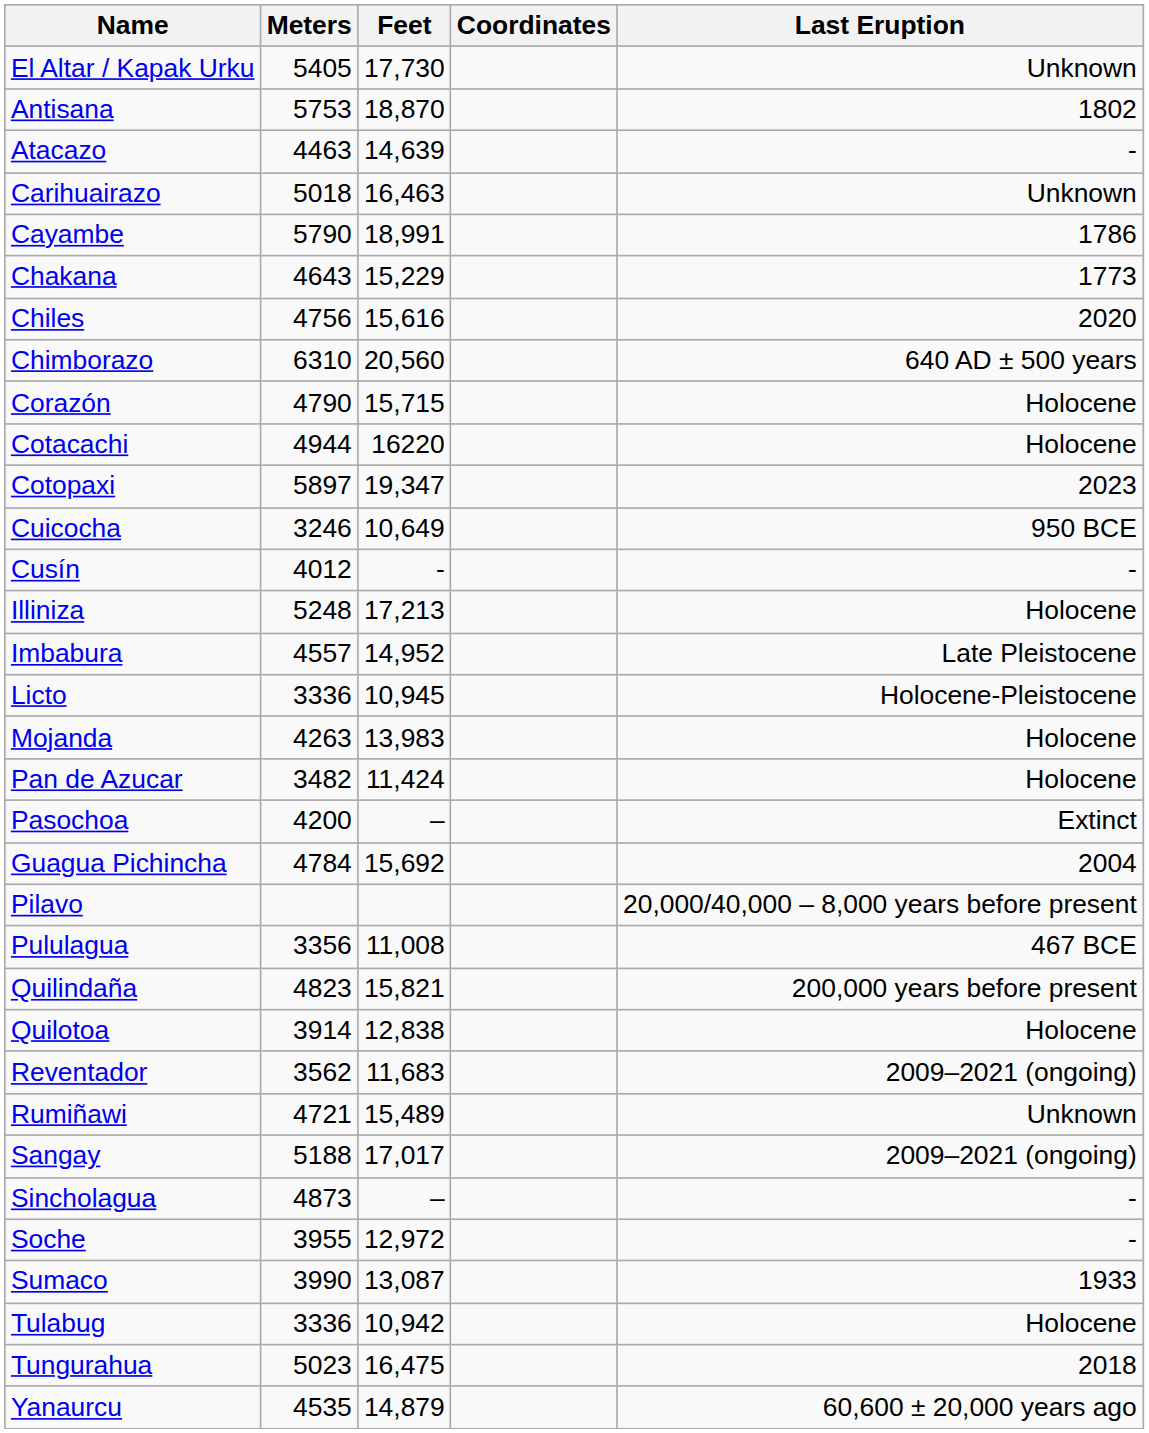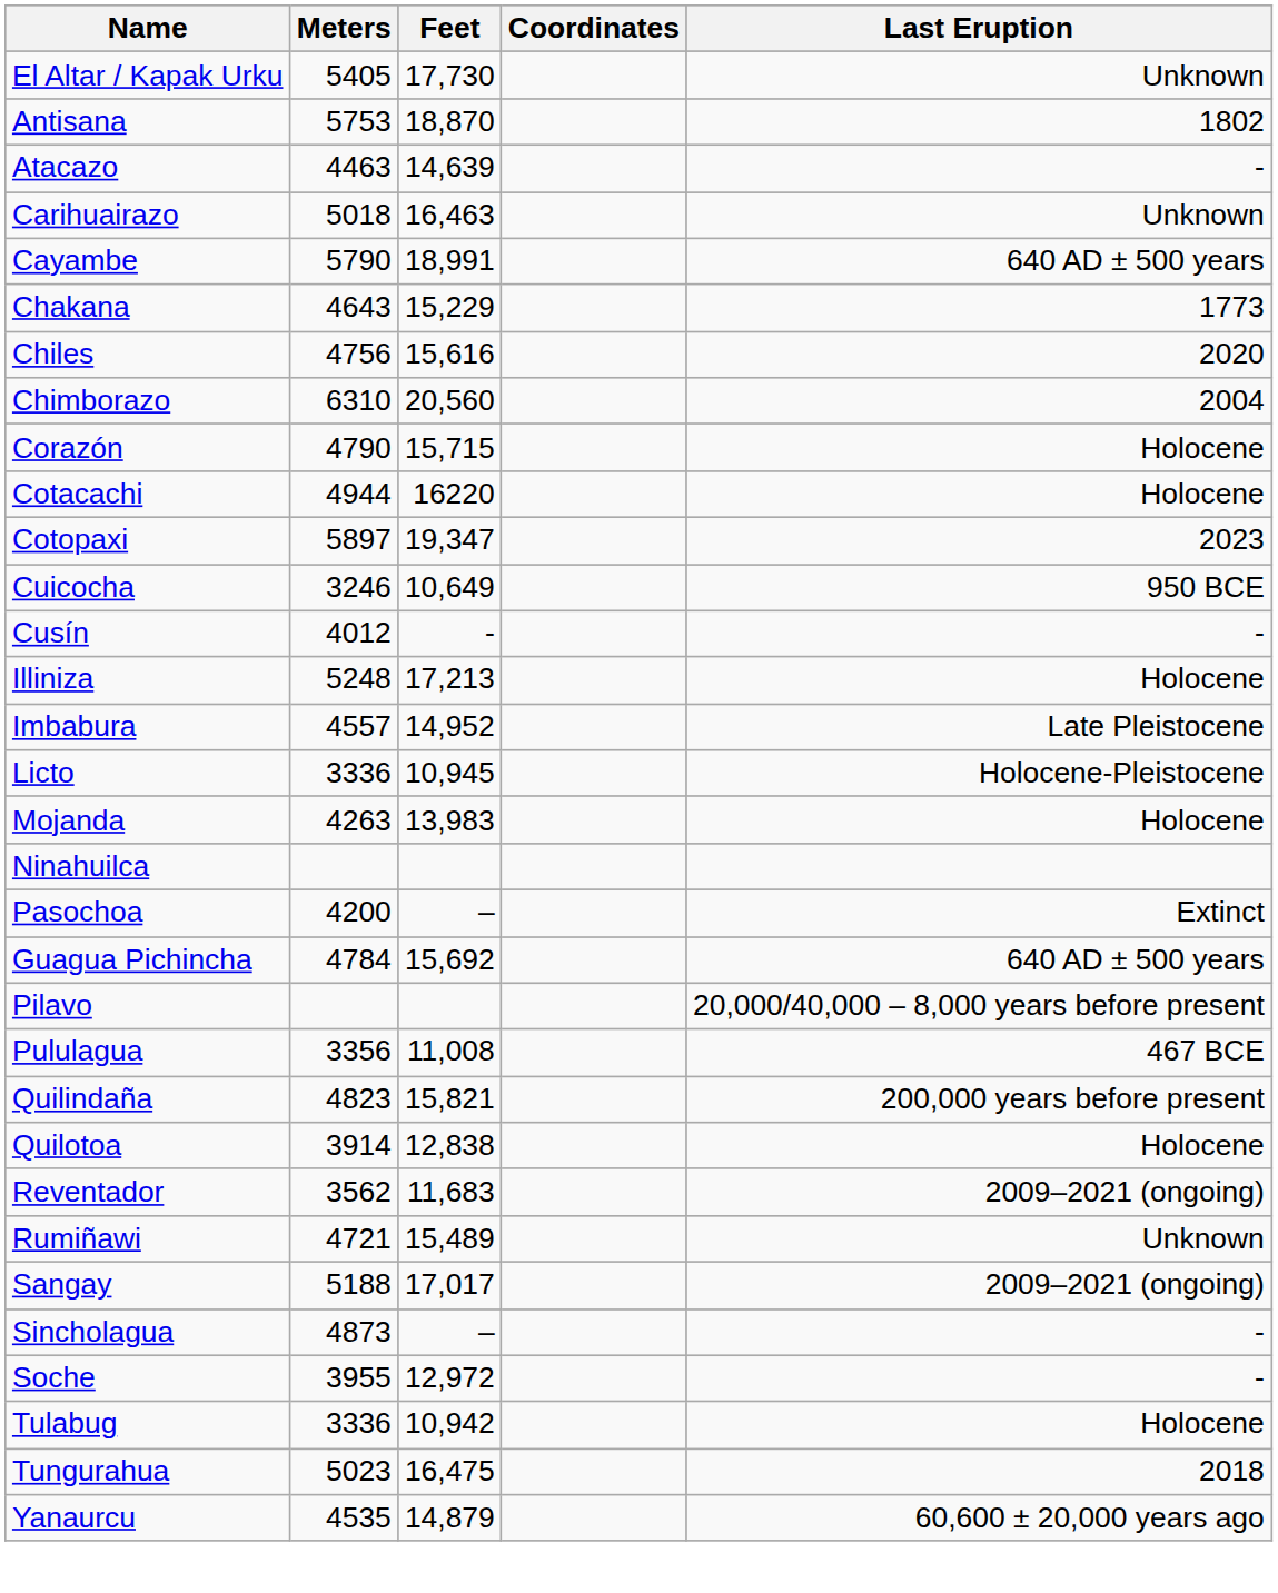Cayambe | Last Eruption: 1786 -> 640 AD ± 500 years
Chimborazo | Last Eruption: 640 AD ± 500 years -> 2004
+ row: Ninahuilca
- row: Pan de Azucar | 3482 | 11,424 | Holocene
Guagua Pichincha | Last Eruption: 2004 -> 640 AD ± 500 years
- row: Sumaco | 3990 | 13,087 | 1933
